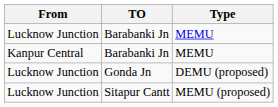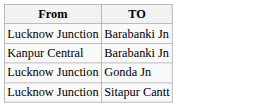- column: Type | MEMU | MEMU | DEMU (proposed) | MEMU (proposed)
